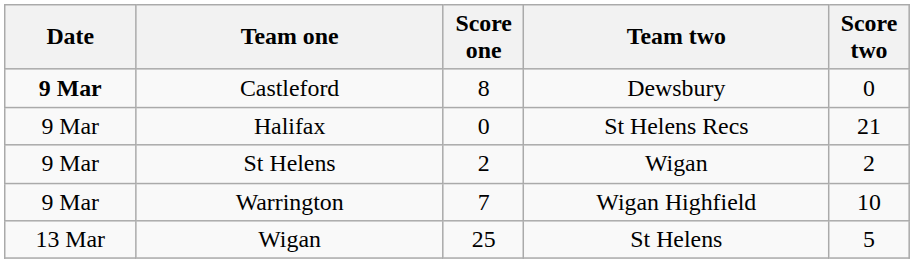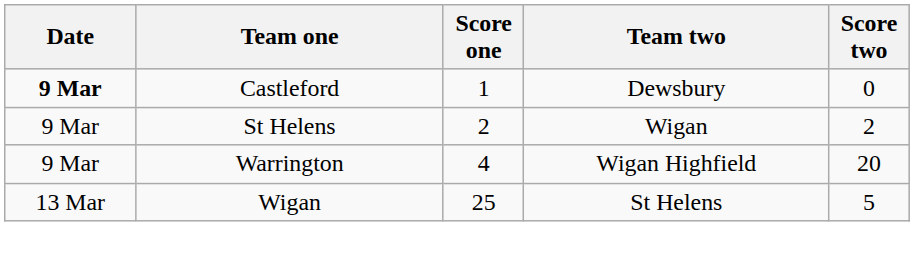Castleford | Score one: 8 -> 1
- row: 9 Mar | Halifax | 0 | St Helens Recs | 21
Warrington | Score one: 7 -> 4
Warrington | Score two: 10 -> 20
